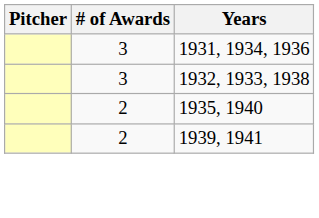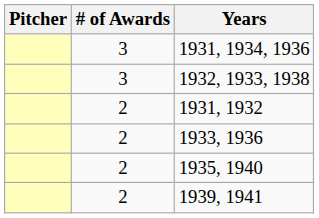+ row: 2 | 1931, 1932
+ row: 2 | 1933, 1936
